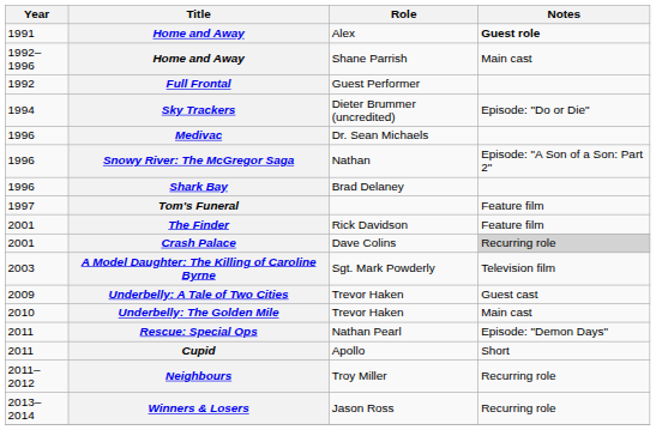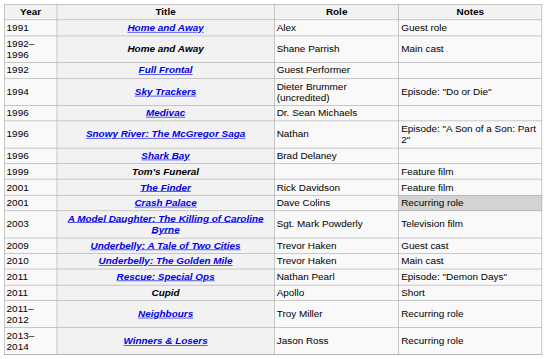Home and Away / Alex | Notes: bold -> normal
Tom's Funeral | Year: 1997 -> 1999
